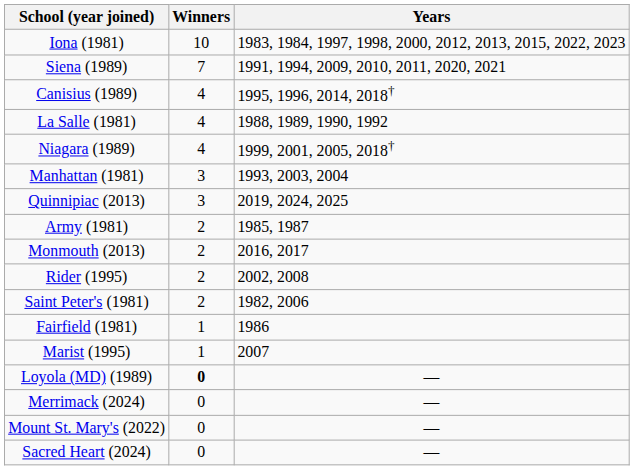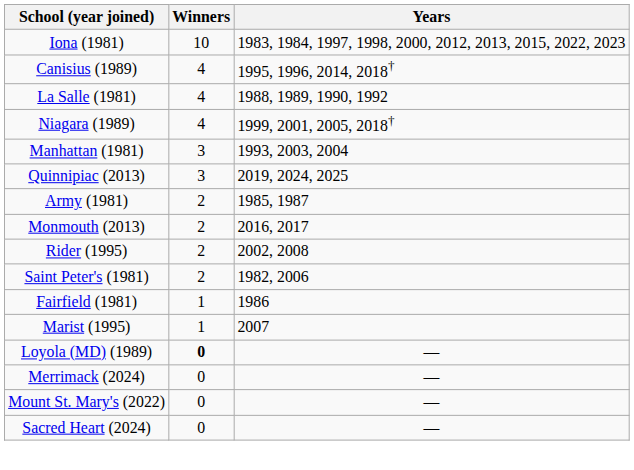- row: Siena (1989) | 7 | 1991, 1994, 2009, 2010, 2011, 2020, 2021
